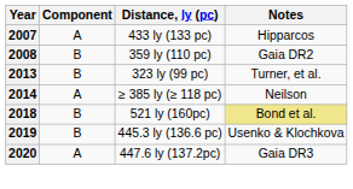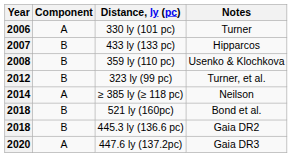+ row: 2006 | A | 330 ly (101 pc) | Turner
433 ly (133 pc) | Component: A -> B
359 ly (110 pc) | Notes: Gaia DR2 -> Usenko & Klochkova
323 ly (99 pc) | Year: 2013 -> 2012
521 ly (160pc) | Notes: khaki background -> no background
445.3 ly (136.6 pc) | Year: 2019 -> 2018
445.3 ly (136.6 pc) | Notes: Usenko & Klochkova -> Gaia DR2
